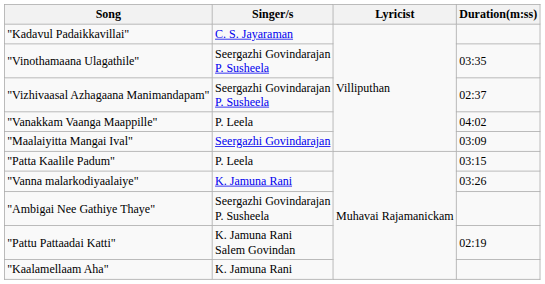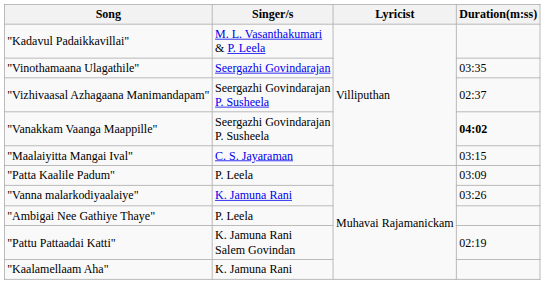"Kadavul Padaikkavillai" | Singer/s: C. S. Jayaraman -> M. L. Vasanthakumari & P. Leela
"Vinothamaana Ulagathile" | Singer/s: Seergazhi Govindarajan P. Susheela -> Seergazhi Govindarajan
"Vanakkam Vaanga Maappille" | Singer/s: P. Leela -> Seergazhi Govindarajan P. Susheela
"Vanakkam Vaanga Maappille" | Duration(m:ss): normal -> bold
"Maalaiyitta Mangai Ival" | Singer/s: Seergazhi Govindarajan -> C. S. Jayaraman
"Maalaiyitta Mangai Ival" | Duration(m:ss): 03:09 -> 03:15
"Patta Kaalile Padum" | Duration(m:ss): 03:15 -> 03:09
"Ambigai Nee Gathiye Thaye" | Singer/s: Seergazhi Govindarajan P. Susheela -> P. Leela
